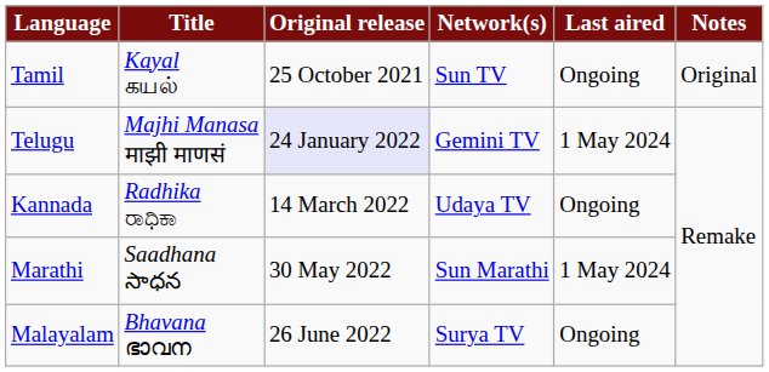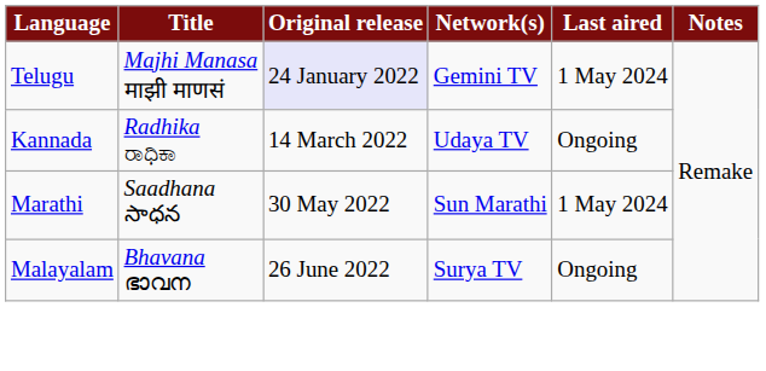- row: Tamil | Kayal கயல் | 25 October 2021 | Sun TV | Ongoing | Original
